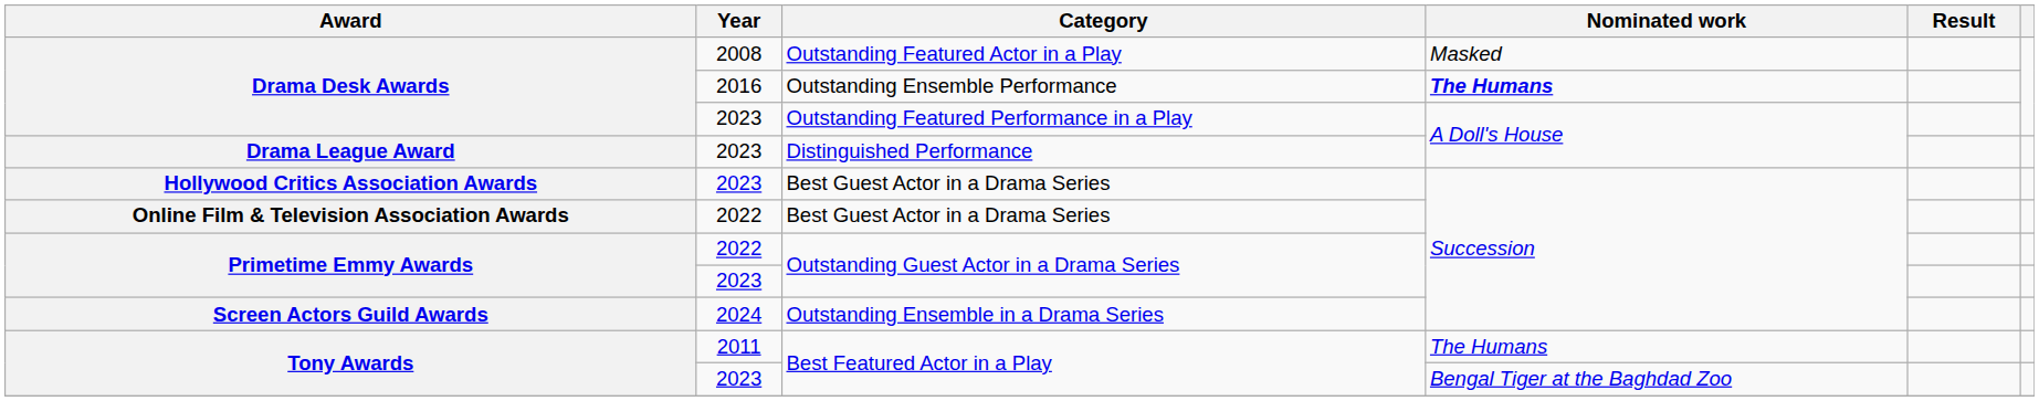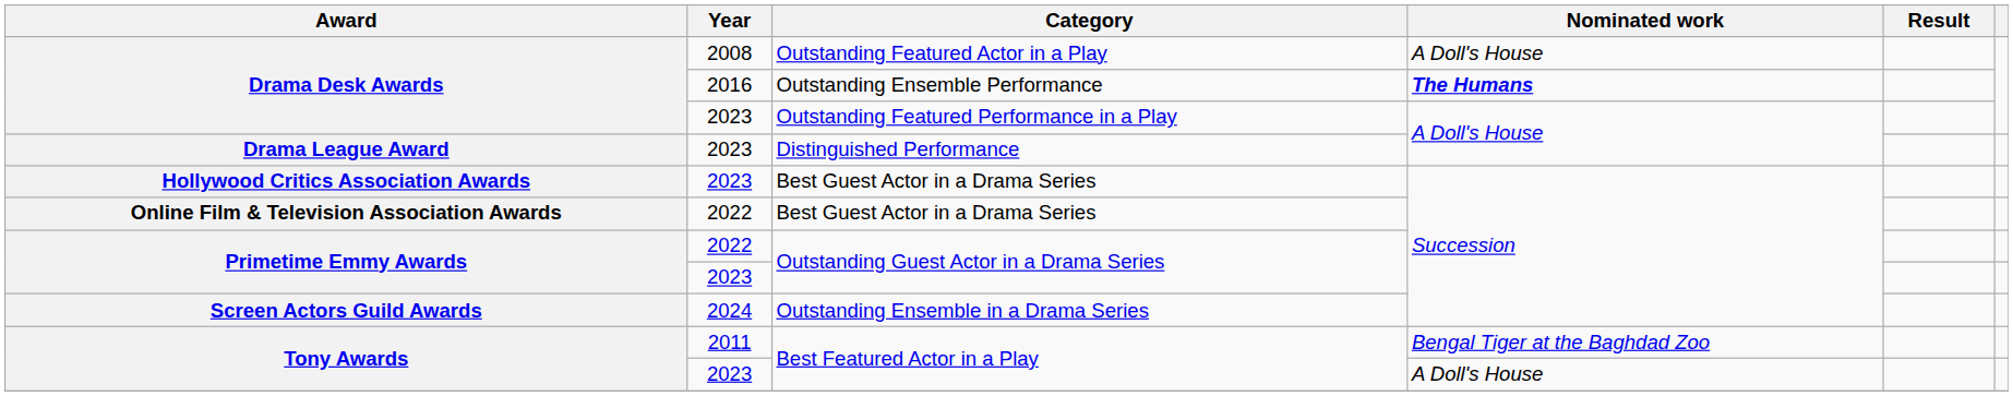Outstanding Featured Actor in a Play | Nominated work: Masked -> A Doll's House
2011 / Best Featured Actor in a Play | Nominated work: The Humans -> Bengal Tiger at the Baghdad Zoo
2023 / Best Featured Actor in a Play | Nominated work: Bengal Tiger at the Baghdad Zoo -> A Doll's House
